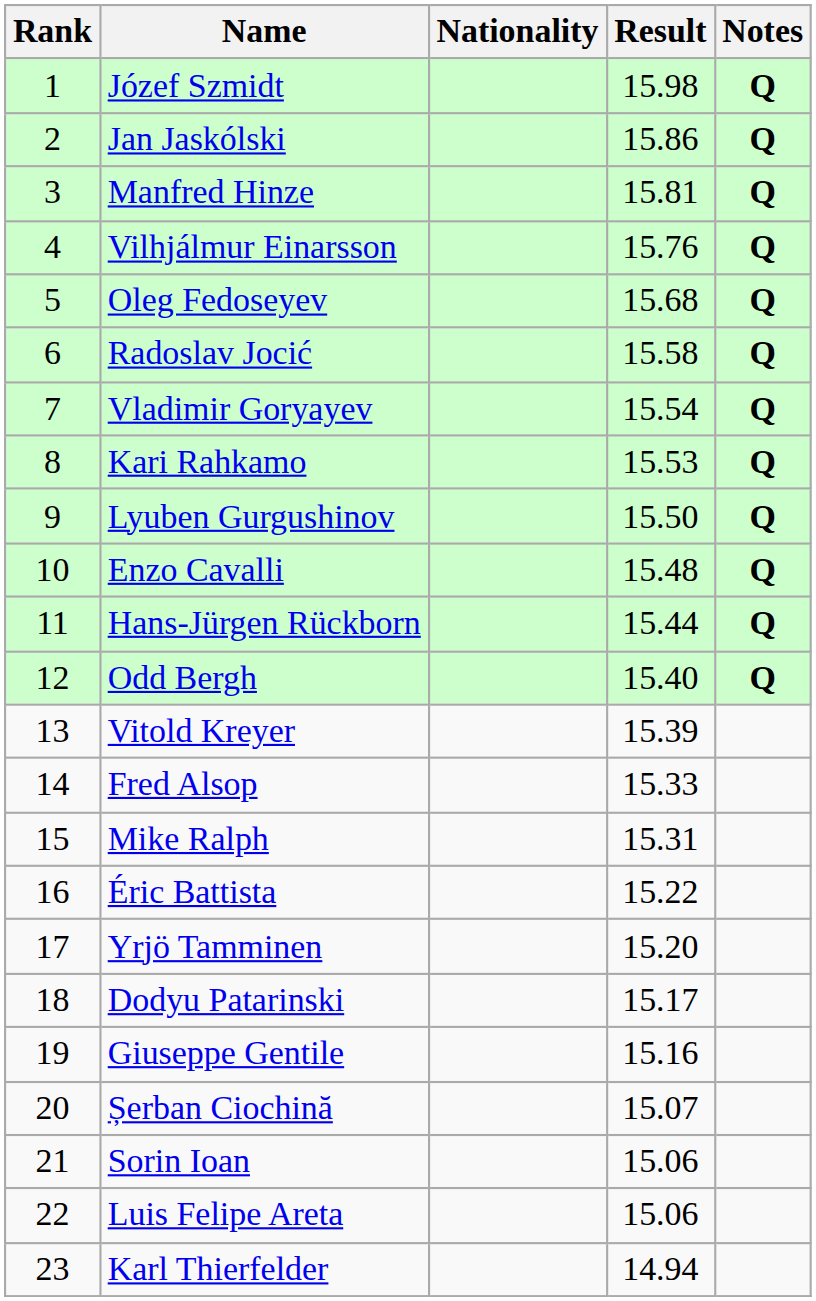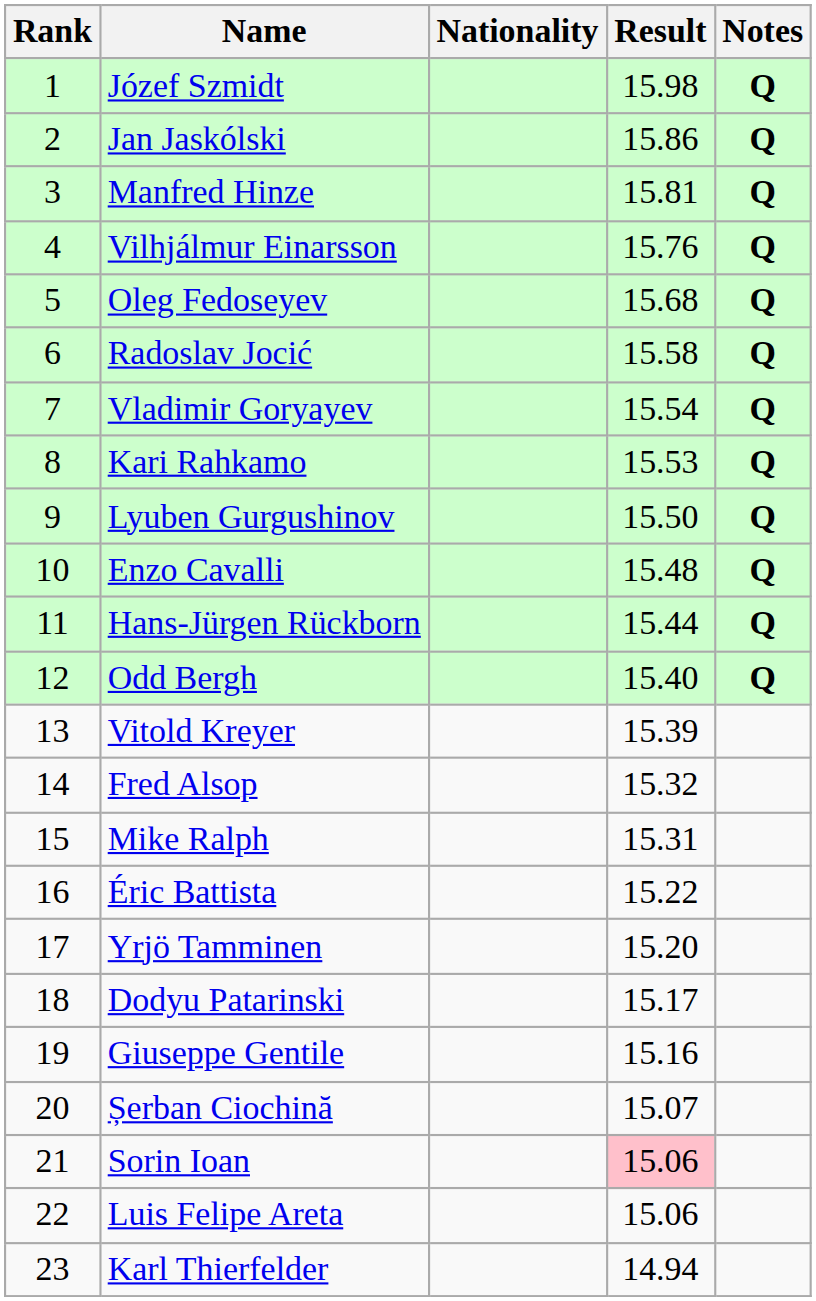Fred Alsop | Result: 15.33 -> 15.32
Sorin Ioan | Result: no background -> pink background
